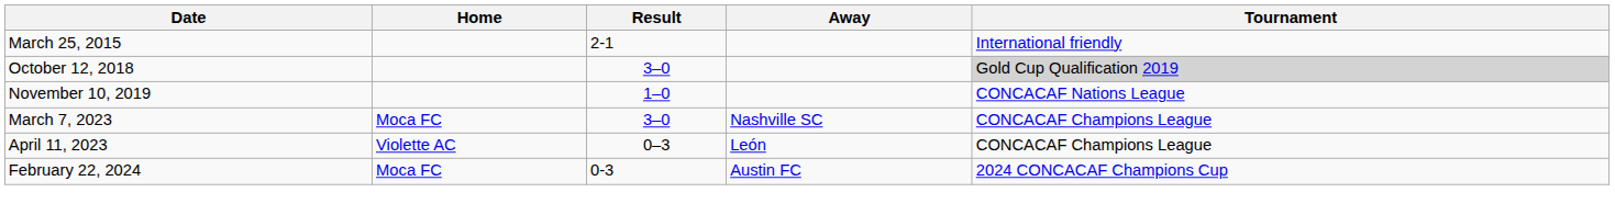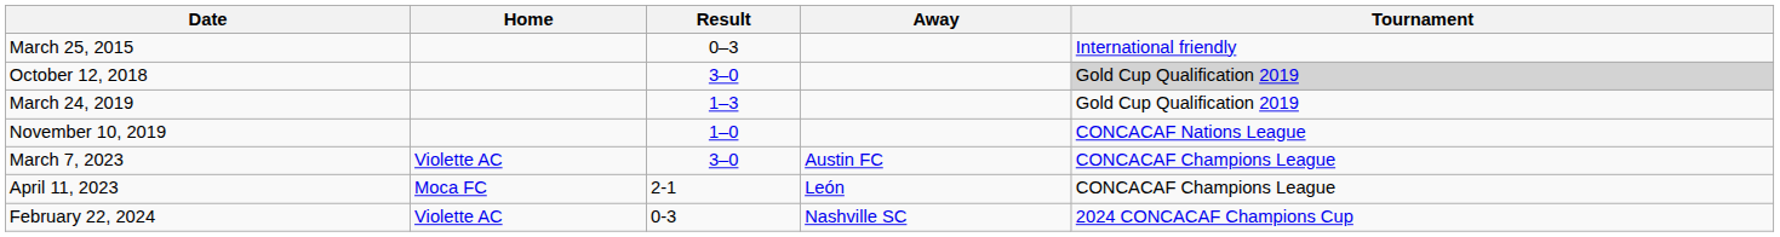March 25, 2015 | Result: 2-1 -> 0–3
+ row: March 24, 2019 | 1–3 | Gold Cup Qualification 2019
March 7, 2023 | Home: Moca FC -> Violette AC
March 7, 2023 | Away: Nashville SC -> Austin FC
April 11, 2023 | Home: Violette AC -> Moca FC
April 11, 2023 | Result: 0–3 -> 2-1
February 22, 2024 | Home: Moca FC -> Violette AC
February 22, 2024 | Away: Austin FC -> Nashville SC
